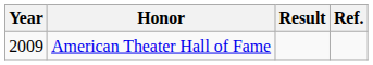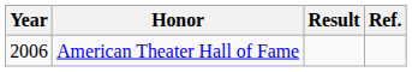American Theater Hall of Fame | Year: 2009 -> 2006
